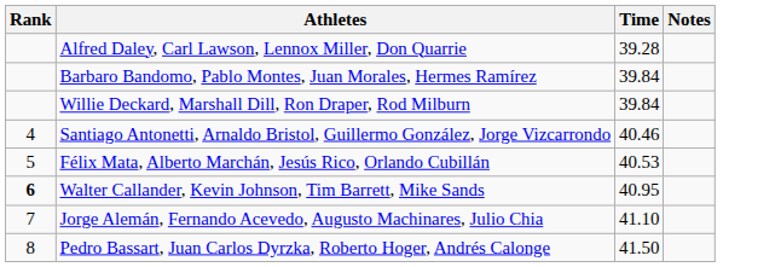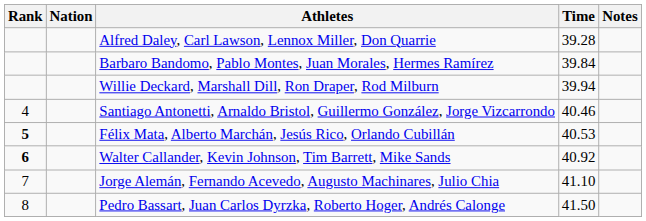+ column: Nation
Willie Deckard, Marshall Dill, Ron Draper, Rod Milburn | Time: 39.84 -> 39.94
Félix Mata, Alberto Marchán, Jesús Rico, Orlando Cubillán | Rank: normal -> bold
Walter Callander, Kevin Johnson, Tim Barrett, Mike Sands | Time: 40.95 -> 40.92
